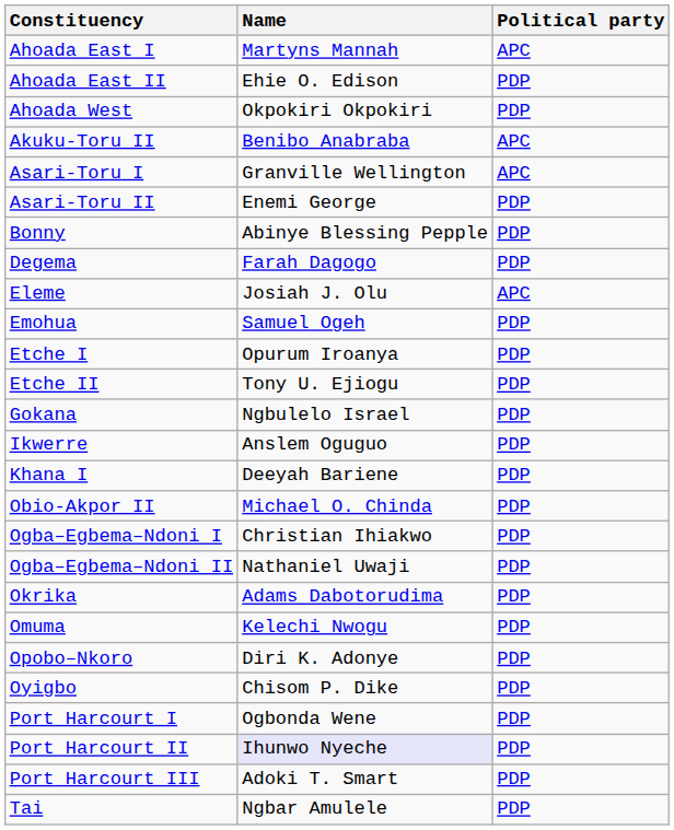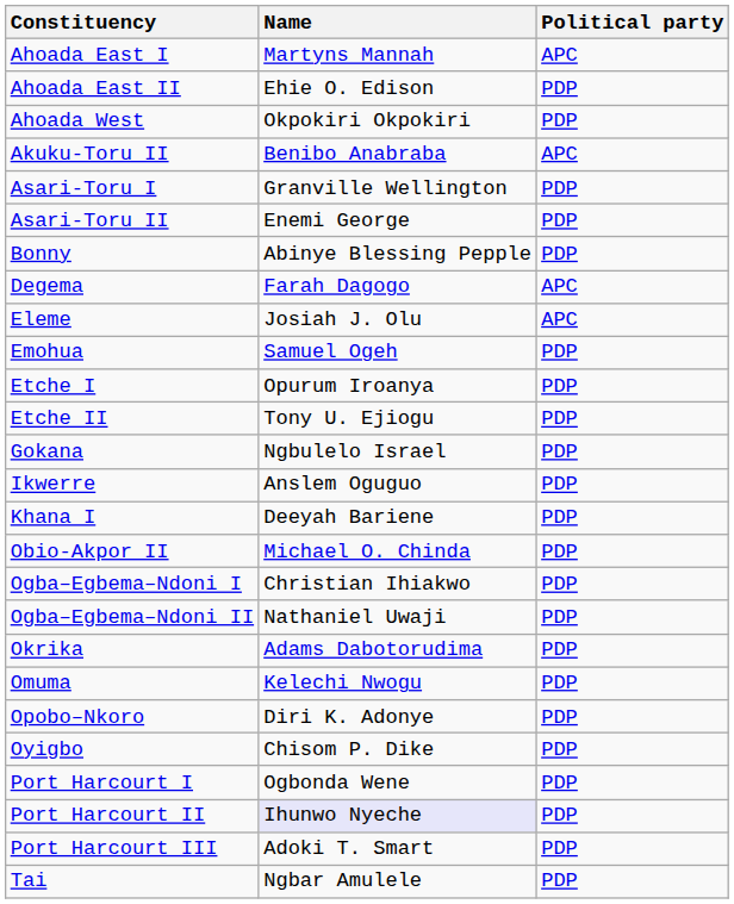Asari-Toru I | Political party: APC -> PDP
Degema | Political party: PDP -> APC
